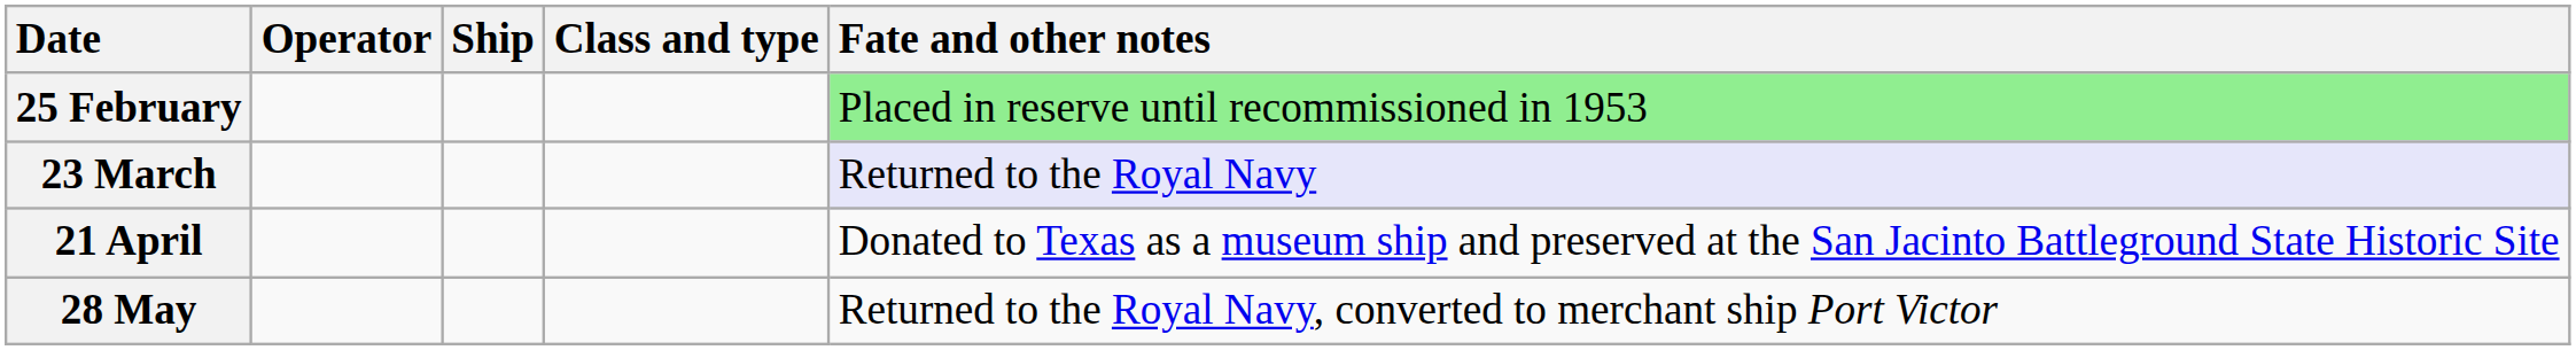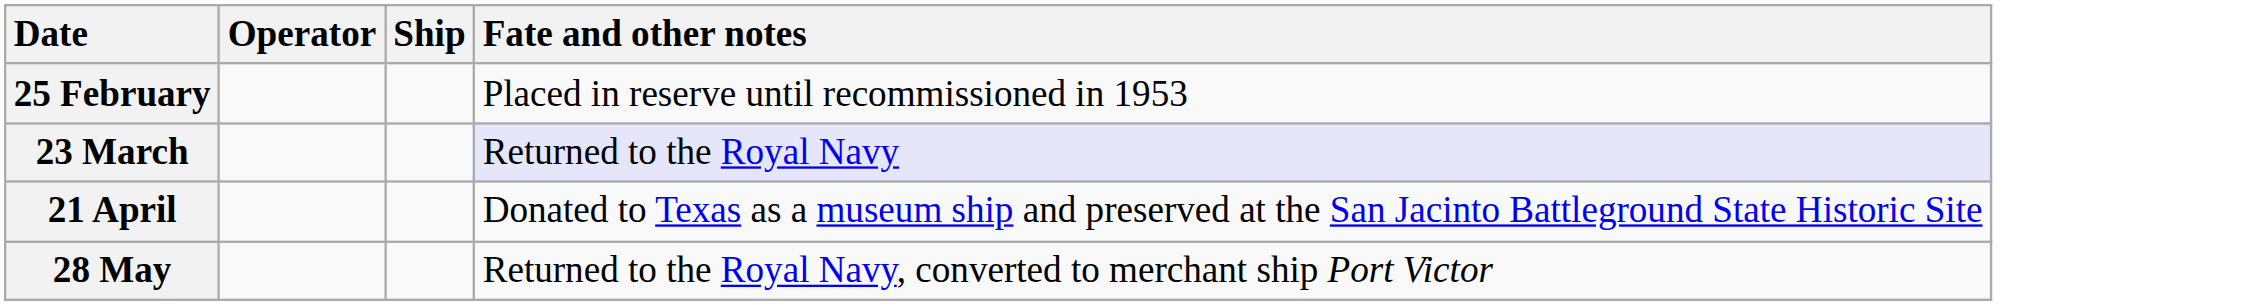- column: Class and type
25 February | Fate and other notes: lightgreen background -> no background
